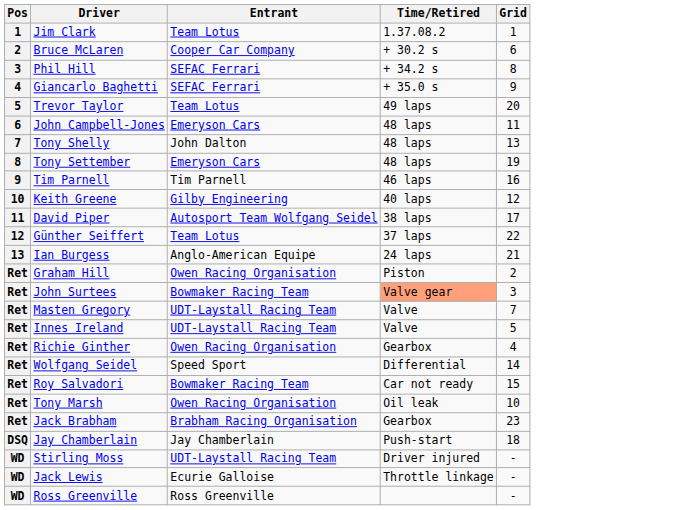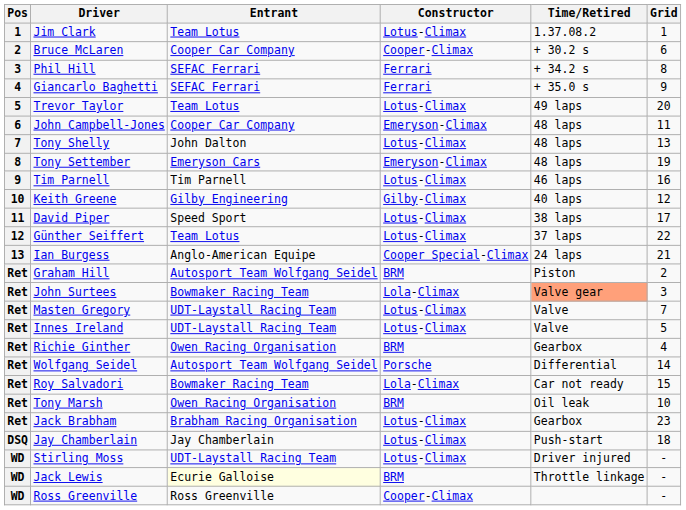+ column: Constructor | Lotus-Climax | Cooper-Climax | Ferrari | Ferrari | Lotus-Climax | Emeryson-Climax | Lotus-Climax | Emeryson-Climax | Lotus-Climax | Gilby-Climax | Lotus-Climax | Lotus-Climax | Cooper Special-Climax | BRM | Lola-Climax | Lotus-Climax | Lotus-Climax | BRM | Porsche | Lola-Climax | BRM | Lotus-Climax | Lotus-Climax | Lotus-Climax | BRM | Cooper-Climax
John Campbell-Jones | Entrant: Emeryson Cars -> Cooper Car Company
David Piper | Entrant: Autosport Team Wolfgang Seidel -> Speed Sport
Graham Hill | Entrant: Owen Racing Organisation -> Autosport Team Wolfgang Seidel
Wolfgang Seidel | Entrant: Speed Sport -> Autosport Team Wolfgang Seidel
Jack Lewis | Entrant: no background -> lightyellow background
